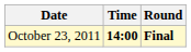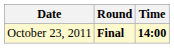columns swapped: Time <-> Round
